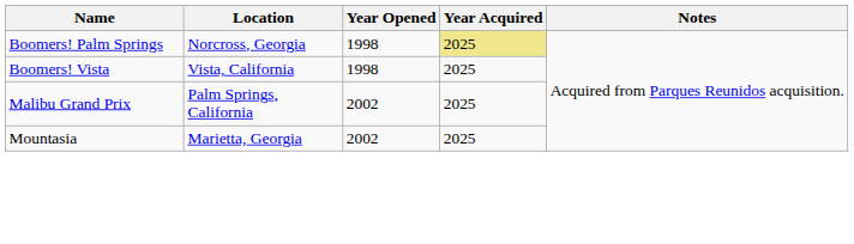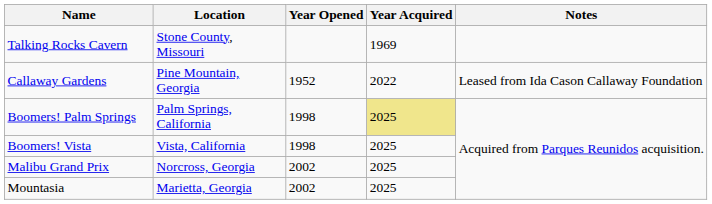+ row: Talking Rocks Cavern | Stone County, Missouri | 1969
+ row: Callaway Gardens | Pine Mountain, Georgia | 1952 | 2022 | Leased from Ida Cason Callaway Foundation
Boomers! Palm Springs | Location: Norcross, Georgia -> Palm Springs, California
Malibu Grand Prix | Location: Palm Springs, California -> Norcross, Georgia
